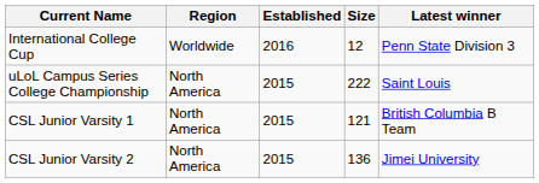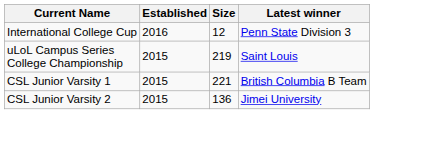- column: Region | Worldwide | North America | North America | North America
uLoL Campus Series College Championship | Size: 222 -> 219
CSL Junior Varsity 1 | Size: 121 -> 221
